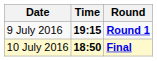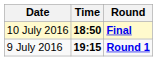rows swapped: 9 July 2016 <-> 10 July 2016
